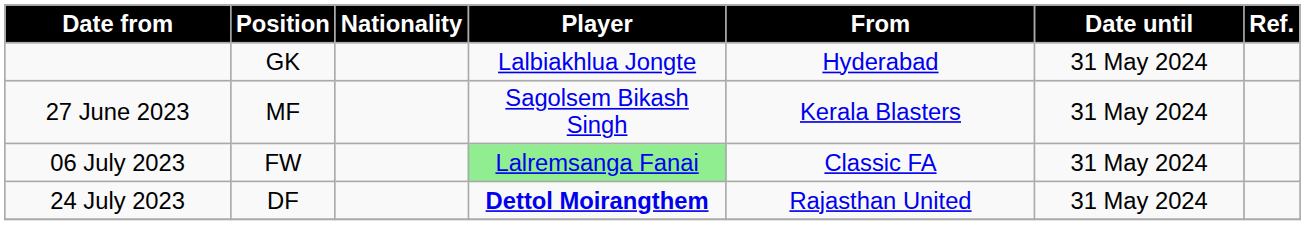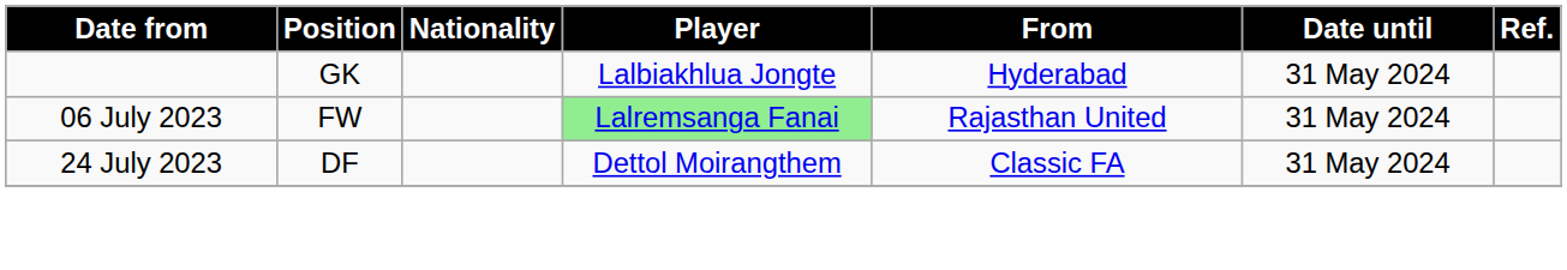- row: 27 June 2023 | MF | Sagolsem Bikash Singh | Kerala Blasters | 31 May 2024
06 July 2023 | From: Classic FA -> Rajasthan United
24 July 2023 | Player: bold -> normal
24 July 2023 | From: Rajasthan United -> Classic FA
